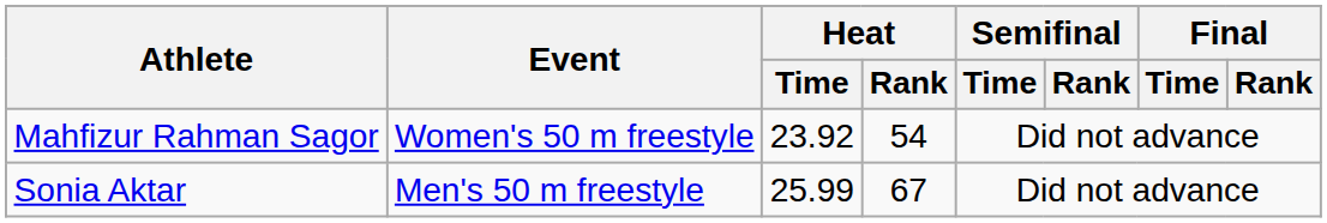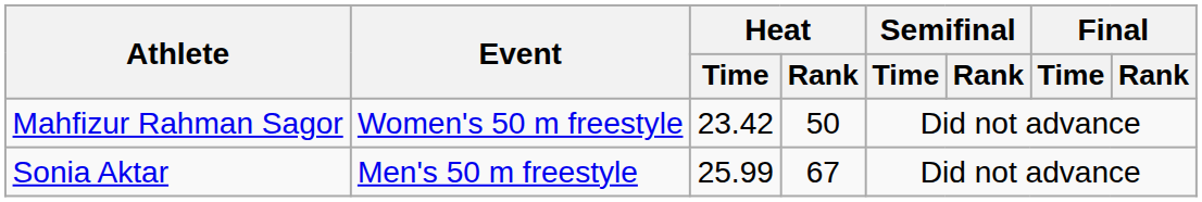Mahfizur Rahman Sagor | Heat / Time: 23.92 -> 23.42
Mahfizur Rahman Sagor | Heat / Rank: 54 -> 50
